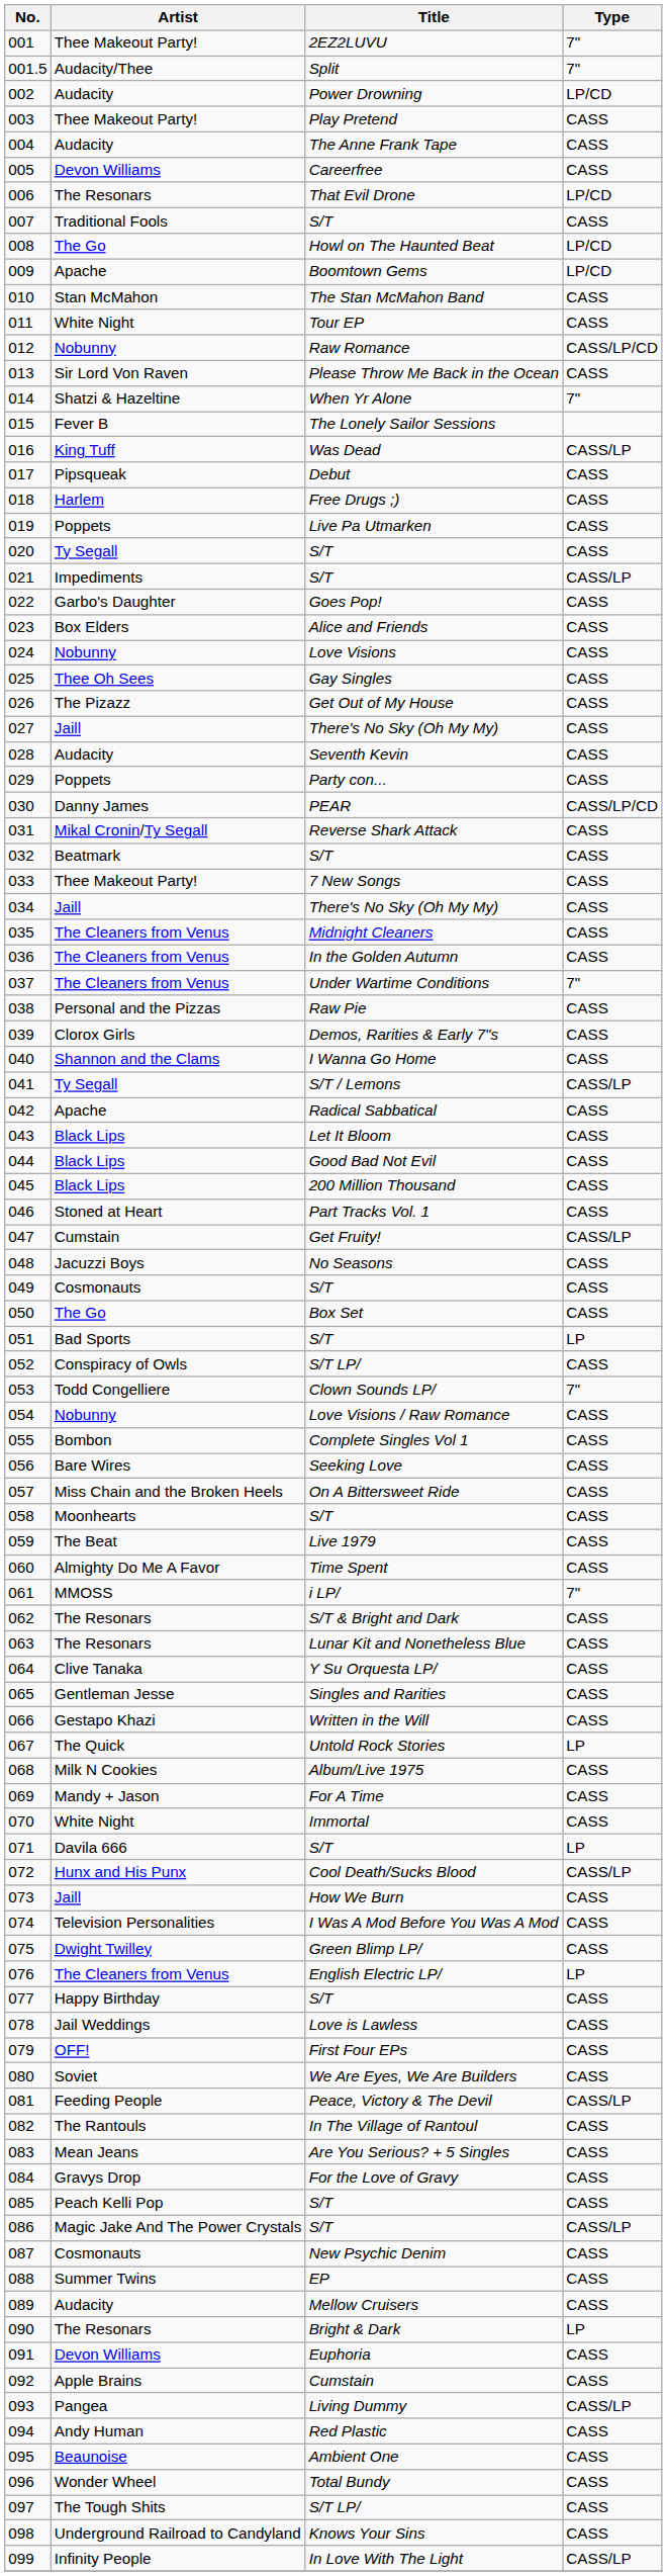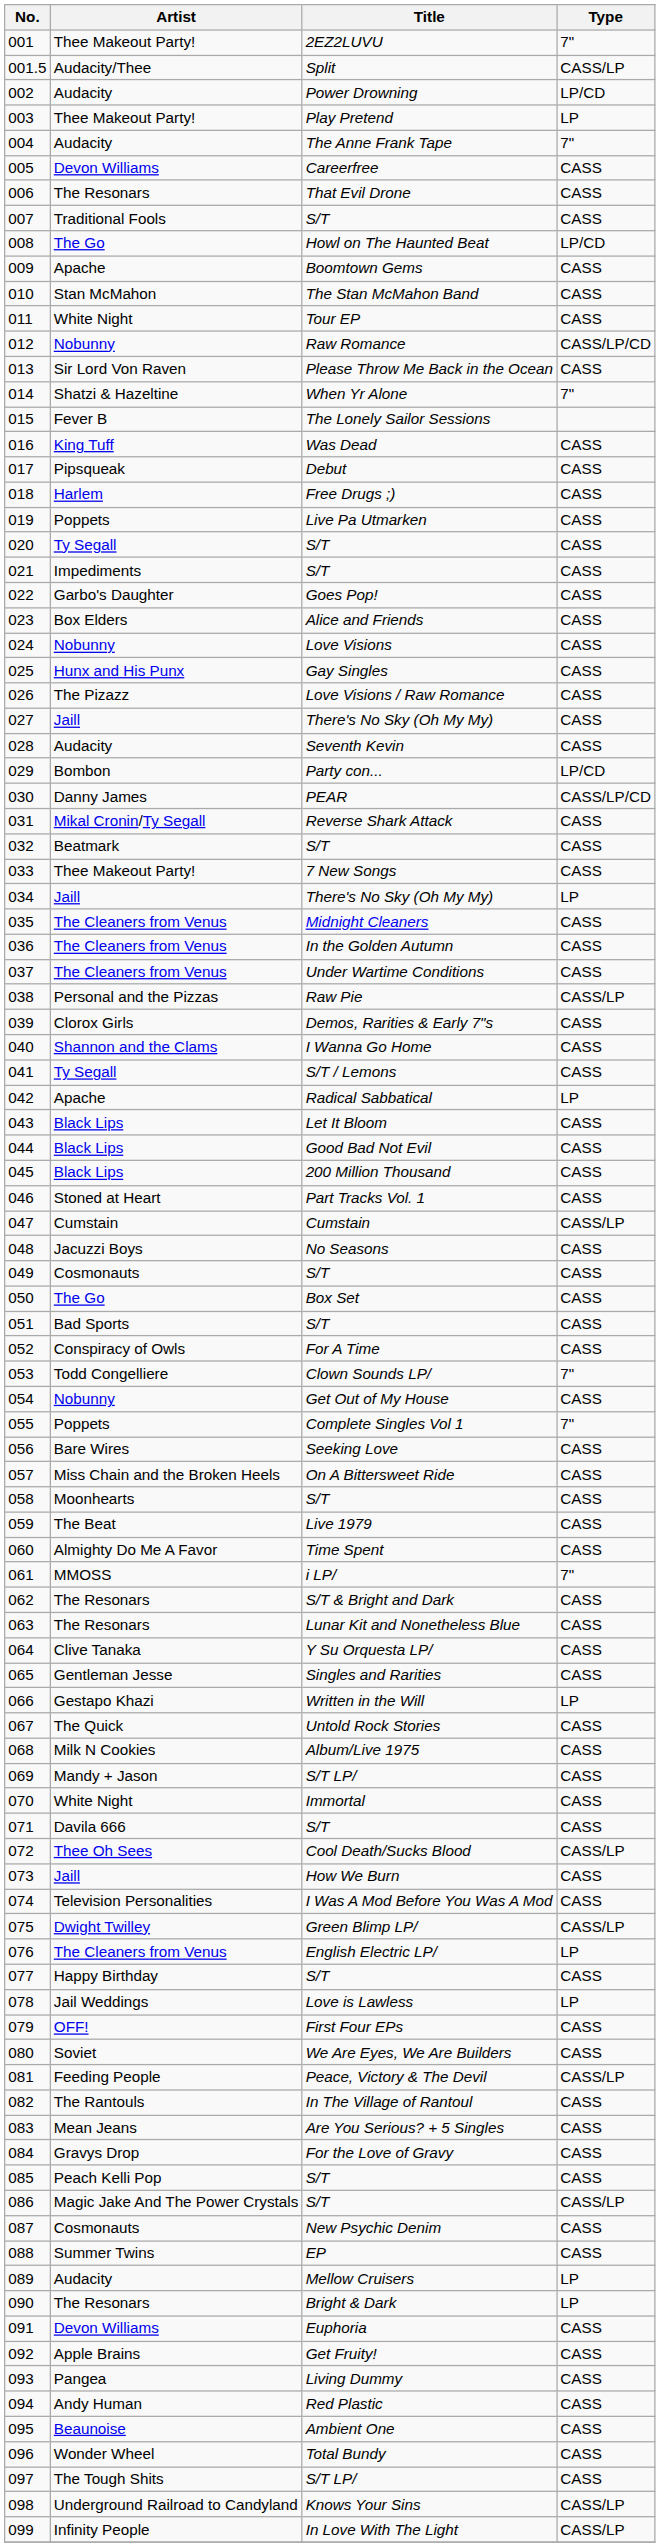001.5 | Type: 7" -> CASS/LP
003 | Type: CASS -> LP
004 | Type: CASS -> 7"
006 | Type: LP/CD -> CASS
009 | Type: LP/CD -> CASS
016 | Type: CASS/LP -> CASS
021 | Type: CASS/LP -> CASS
025 | Artist: Thee Oh Sees -> Hunx and His Punx
026 | Title: Get Out of My House -> Love Visions / Raw Romance
029 | Artist: Poppets -> Bombon
029 | Type: CASS -> LP/CD
034 | Type: CASS -> LP
037 | Type: 7" -> CASS
038 | Type: CASS -> CASS/LP
041 | Type: CASS/LP -> CASS
042 | Type: CASS -> LP
047 | Title: Get Fruity! -> Cumstain
051 | Type: LP -> CASS
052 | Title: S/T LP/ -> For A Time
054 | Title: Love Visions / Raw Romance -> Get Out of My House
055 | Artist: Bombon -> Poppets
055 | Type: CASS -> 7"
066 | Type: CASS -> LP
067 | Type: LP -> CASS
069 | Title: For A Time -> S/T LP/
071 | Type: LP -> CASS
072 | Artist: Hunx and His Punx -> Thee Oh Sees
075 | Type: CASS -> CASS/LP
078 | Type: CASS -> LP
089 | Type: CASS -> LP
092 | Title: Cumstain -> Get Fruity!
093 | Type: CASS/LP -> CASS
098 | Type: CASS -> CASS/LP
